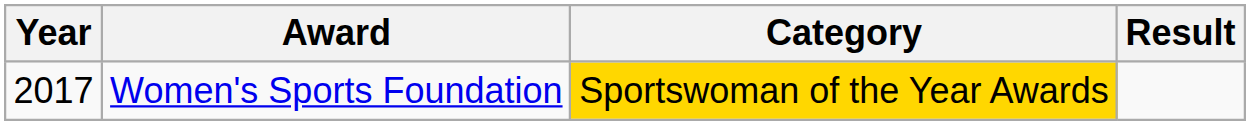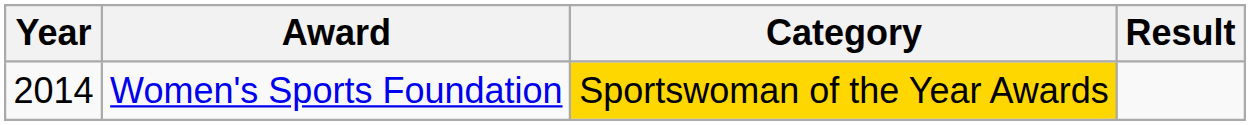Women's Sports Foundation | Year: 2017 -> 2014
